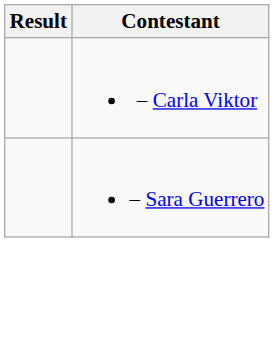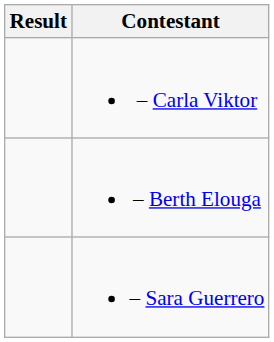+ row: – Berth Elouga
